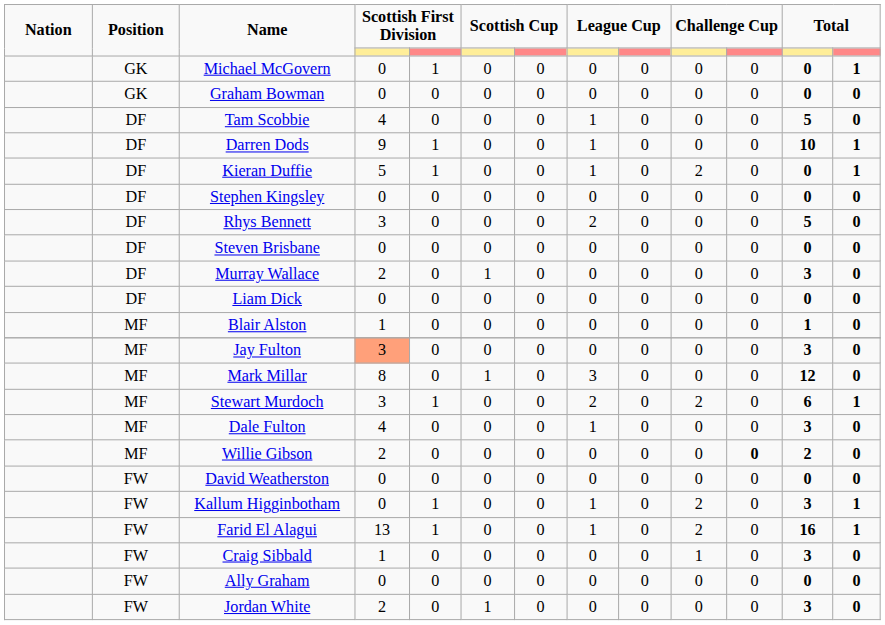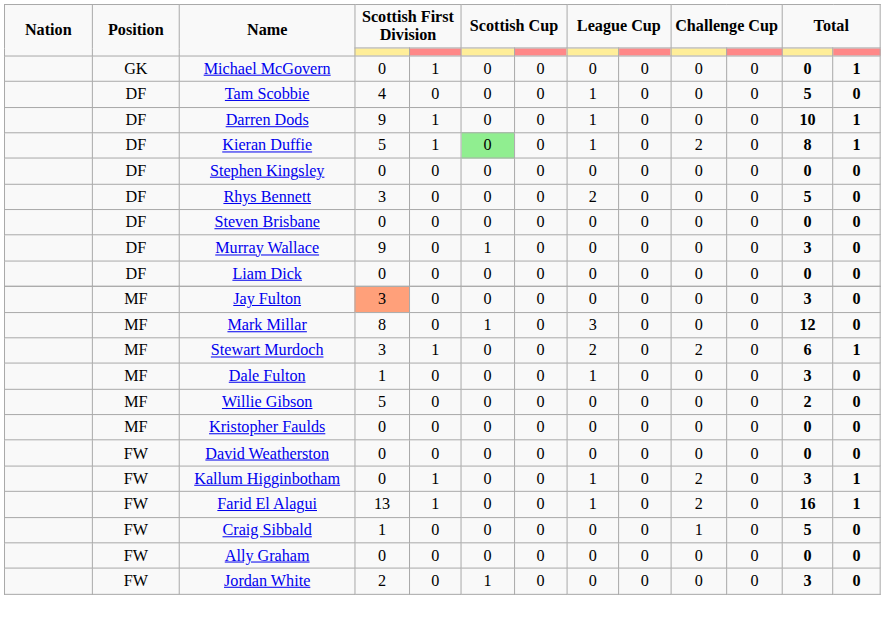- row: GK | Graham Bowman | 0 | 0 | 0 | 0 | 0 | 0 | 0 | 0 | 0 | 0
Kieran Duffie | column 6: no background -> lightgreen background
Kieran Duffie | column 12: 0 -> 8
Murray Wallace | column 4: 2 -> 9
- row: MF | Blair Alston | 1 | 0 | 0 | 0 | 0 | 0 | 0 | 0 | 1 | 0
Dale Fulton | column 4: 4 -> 1
Willie Gibson | column 4: 2 -> 5
Willie Gibson | column 11: bold -> normal
+ row: MF | Kristopher Faulds | 0 | 0 | 0 | 0 | 0 | 0 | 0 | 0 | 0 | 0
Craig Sibbald | column 12: 3 -> 5
